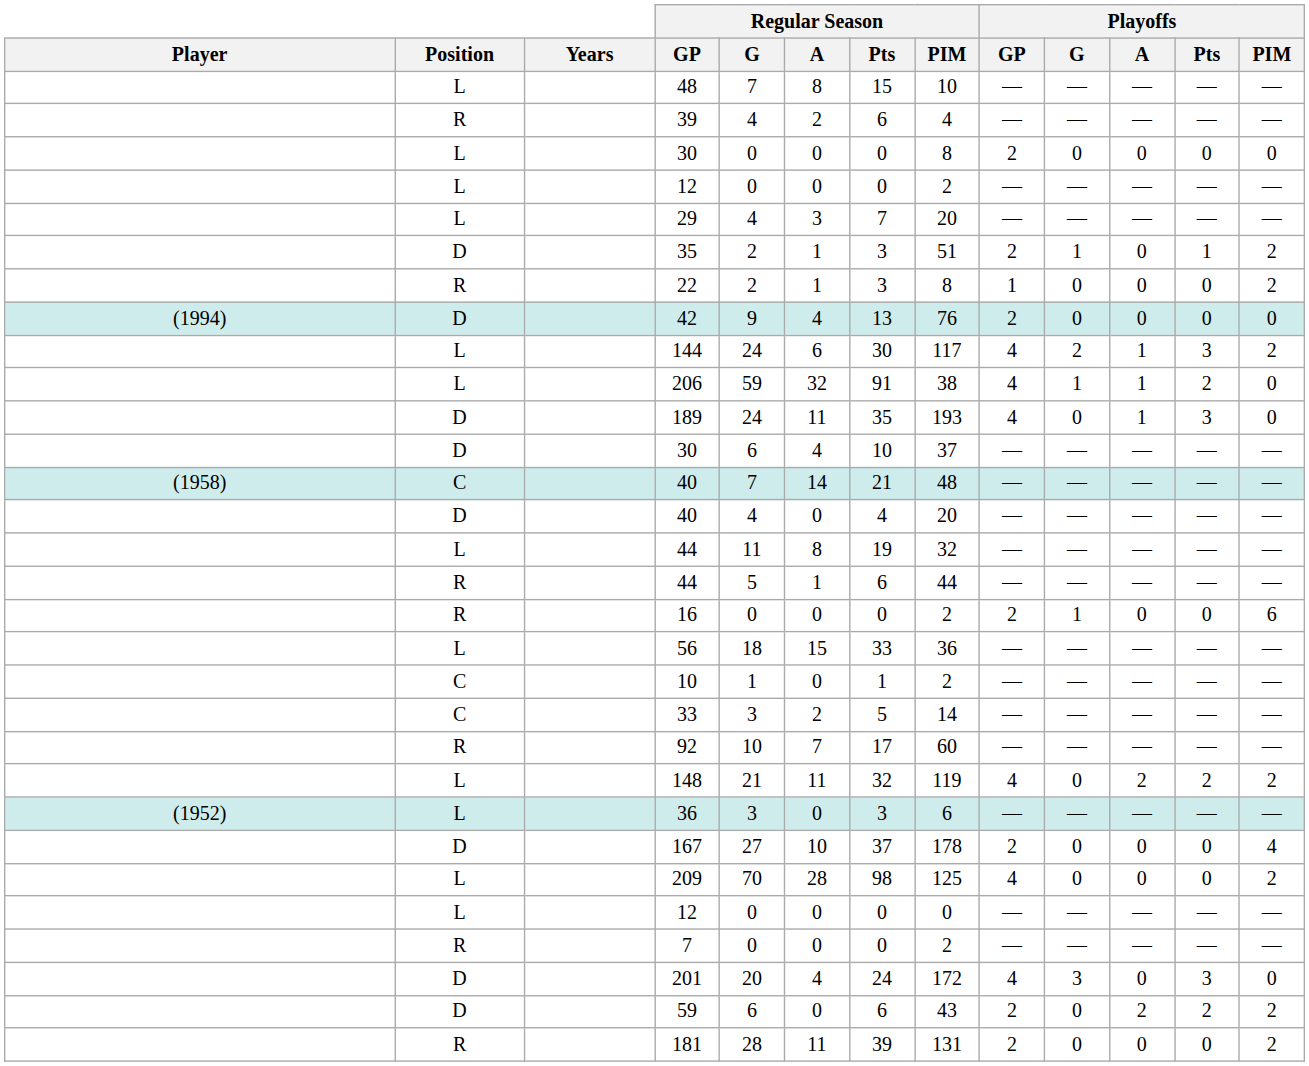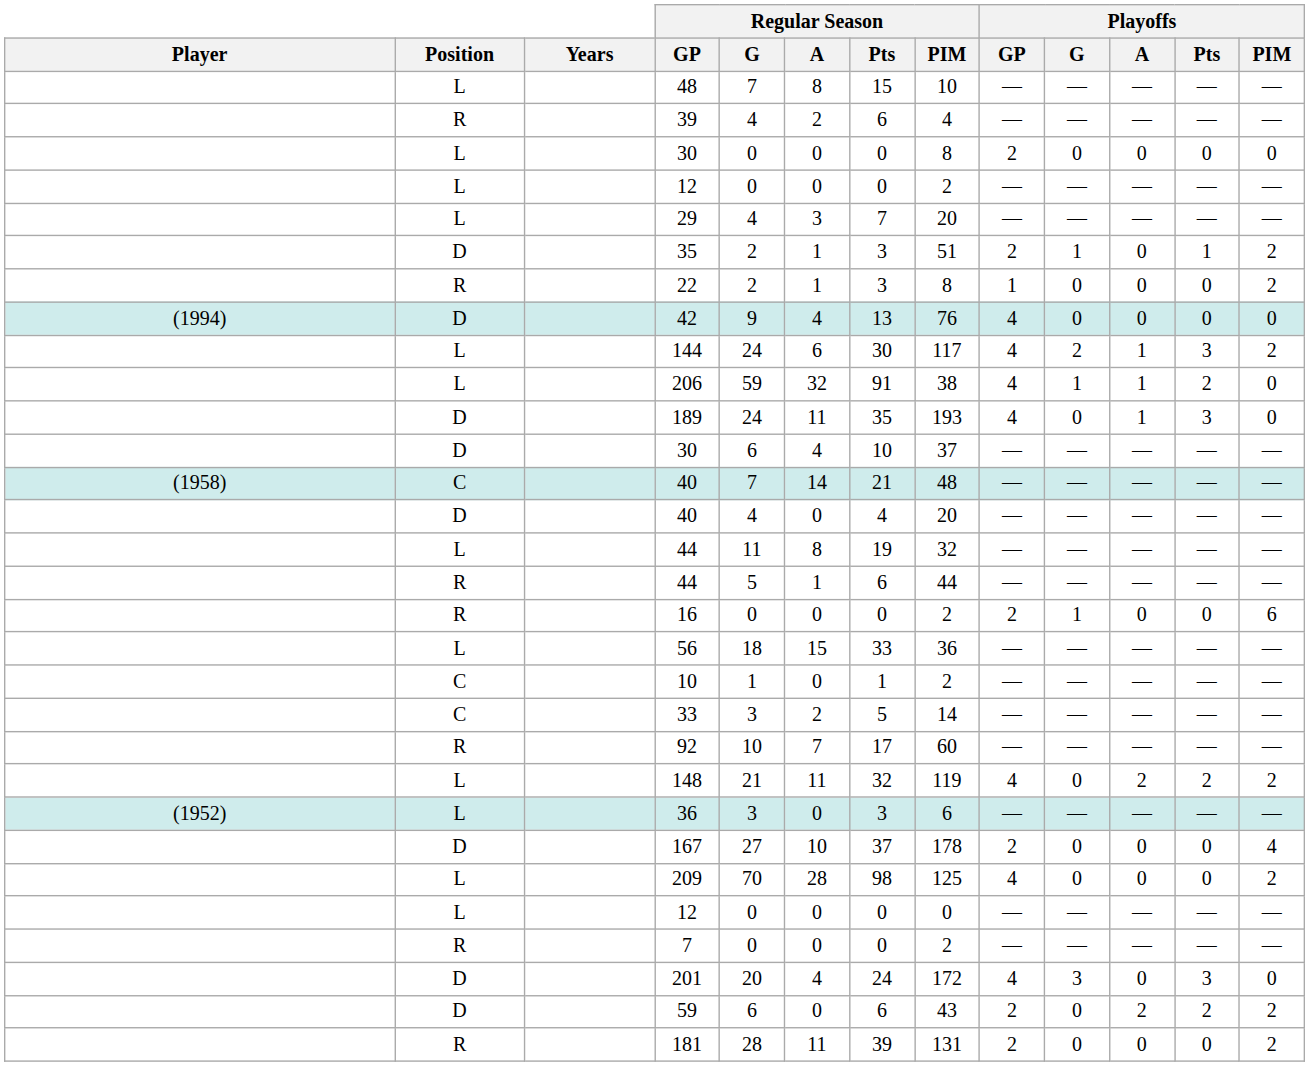42 | Playoffs / GP: 2 -> 4
